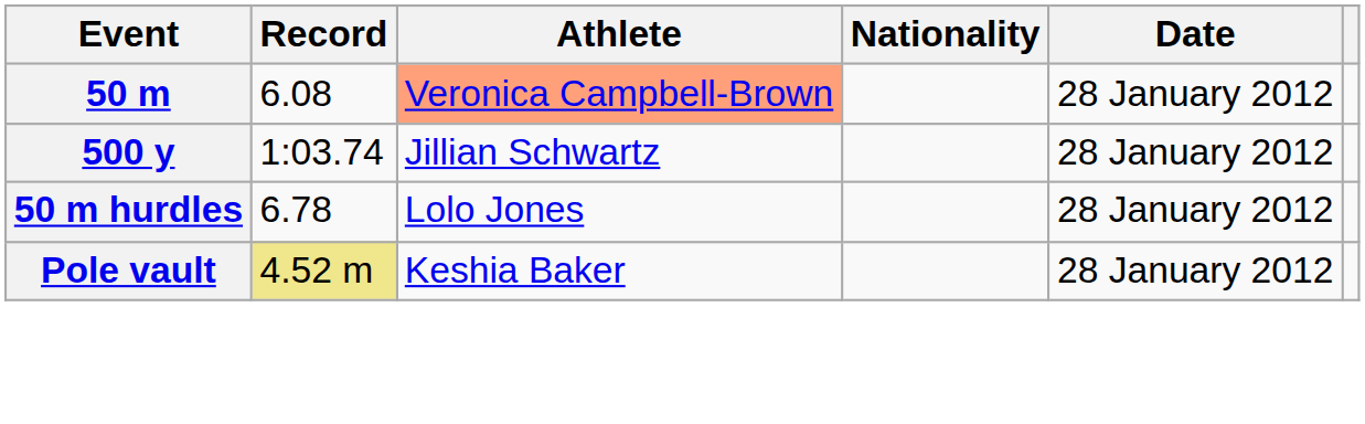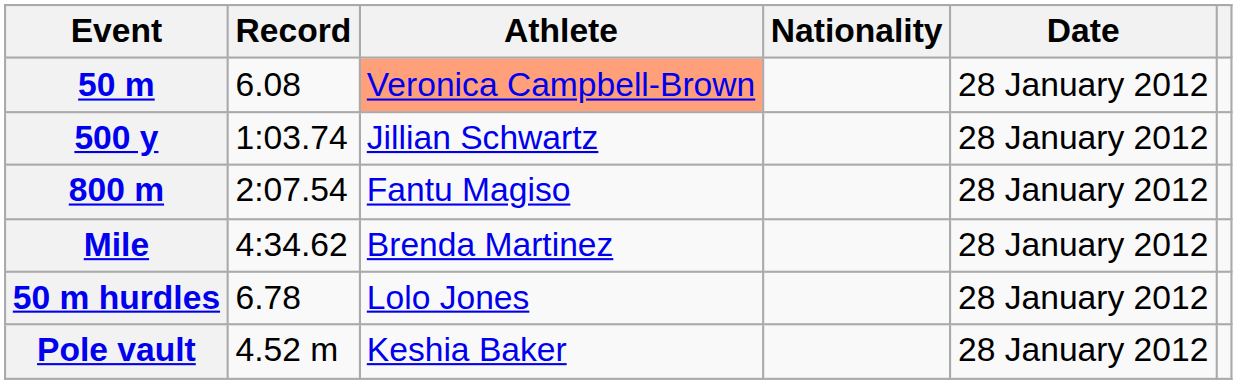+ row: 800 m | 2:07.54 | Fantu Magiso | 28 January 2012
+ row: Mile | 4:34.62 | Brenda Martinez | 28 January 2012
Pole vault | Record: khaki background -> no background
